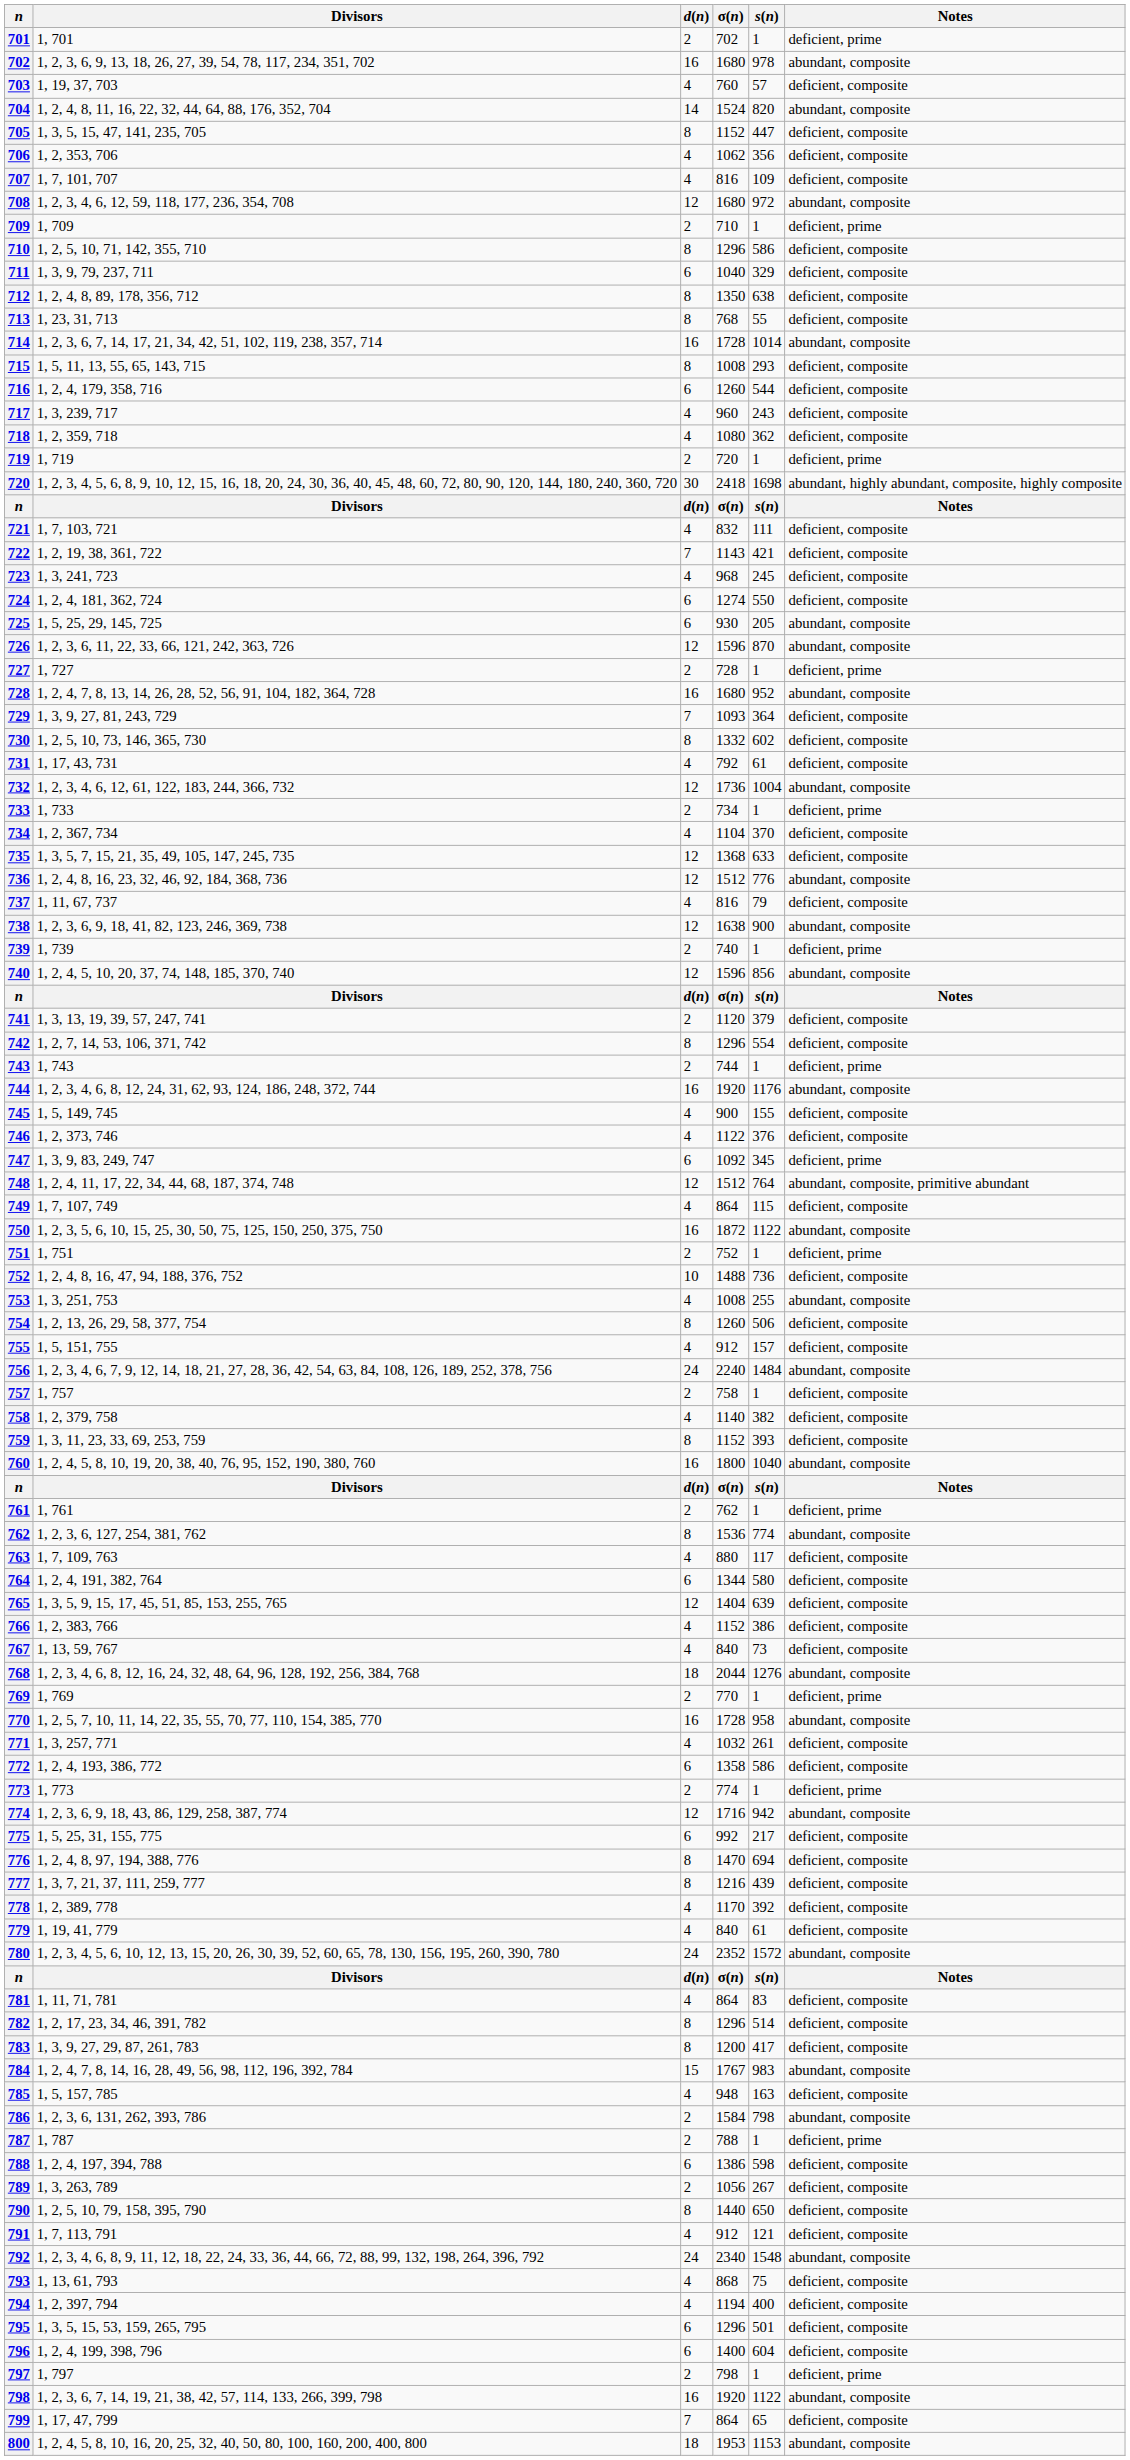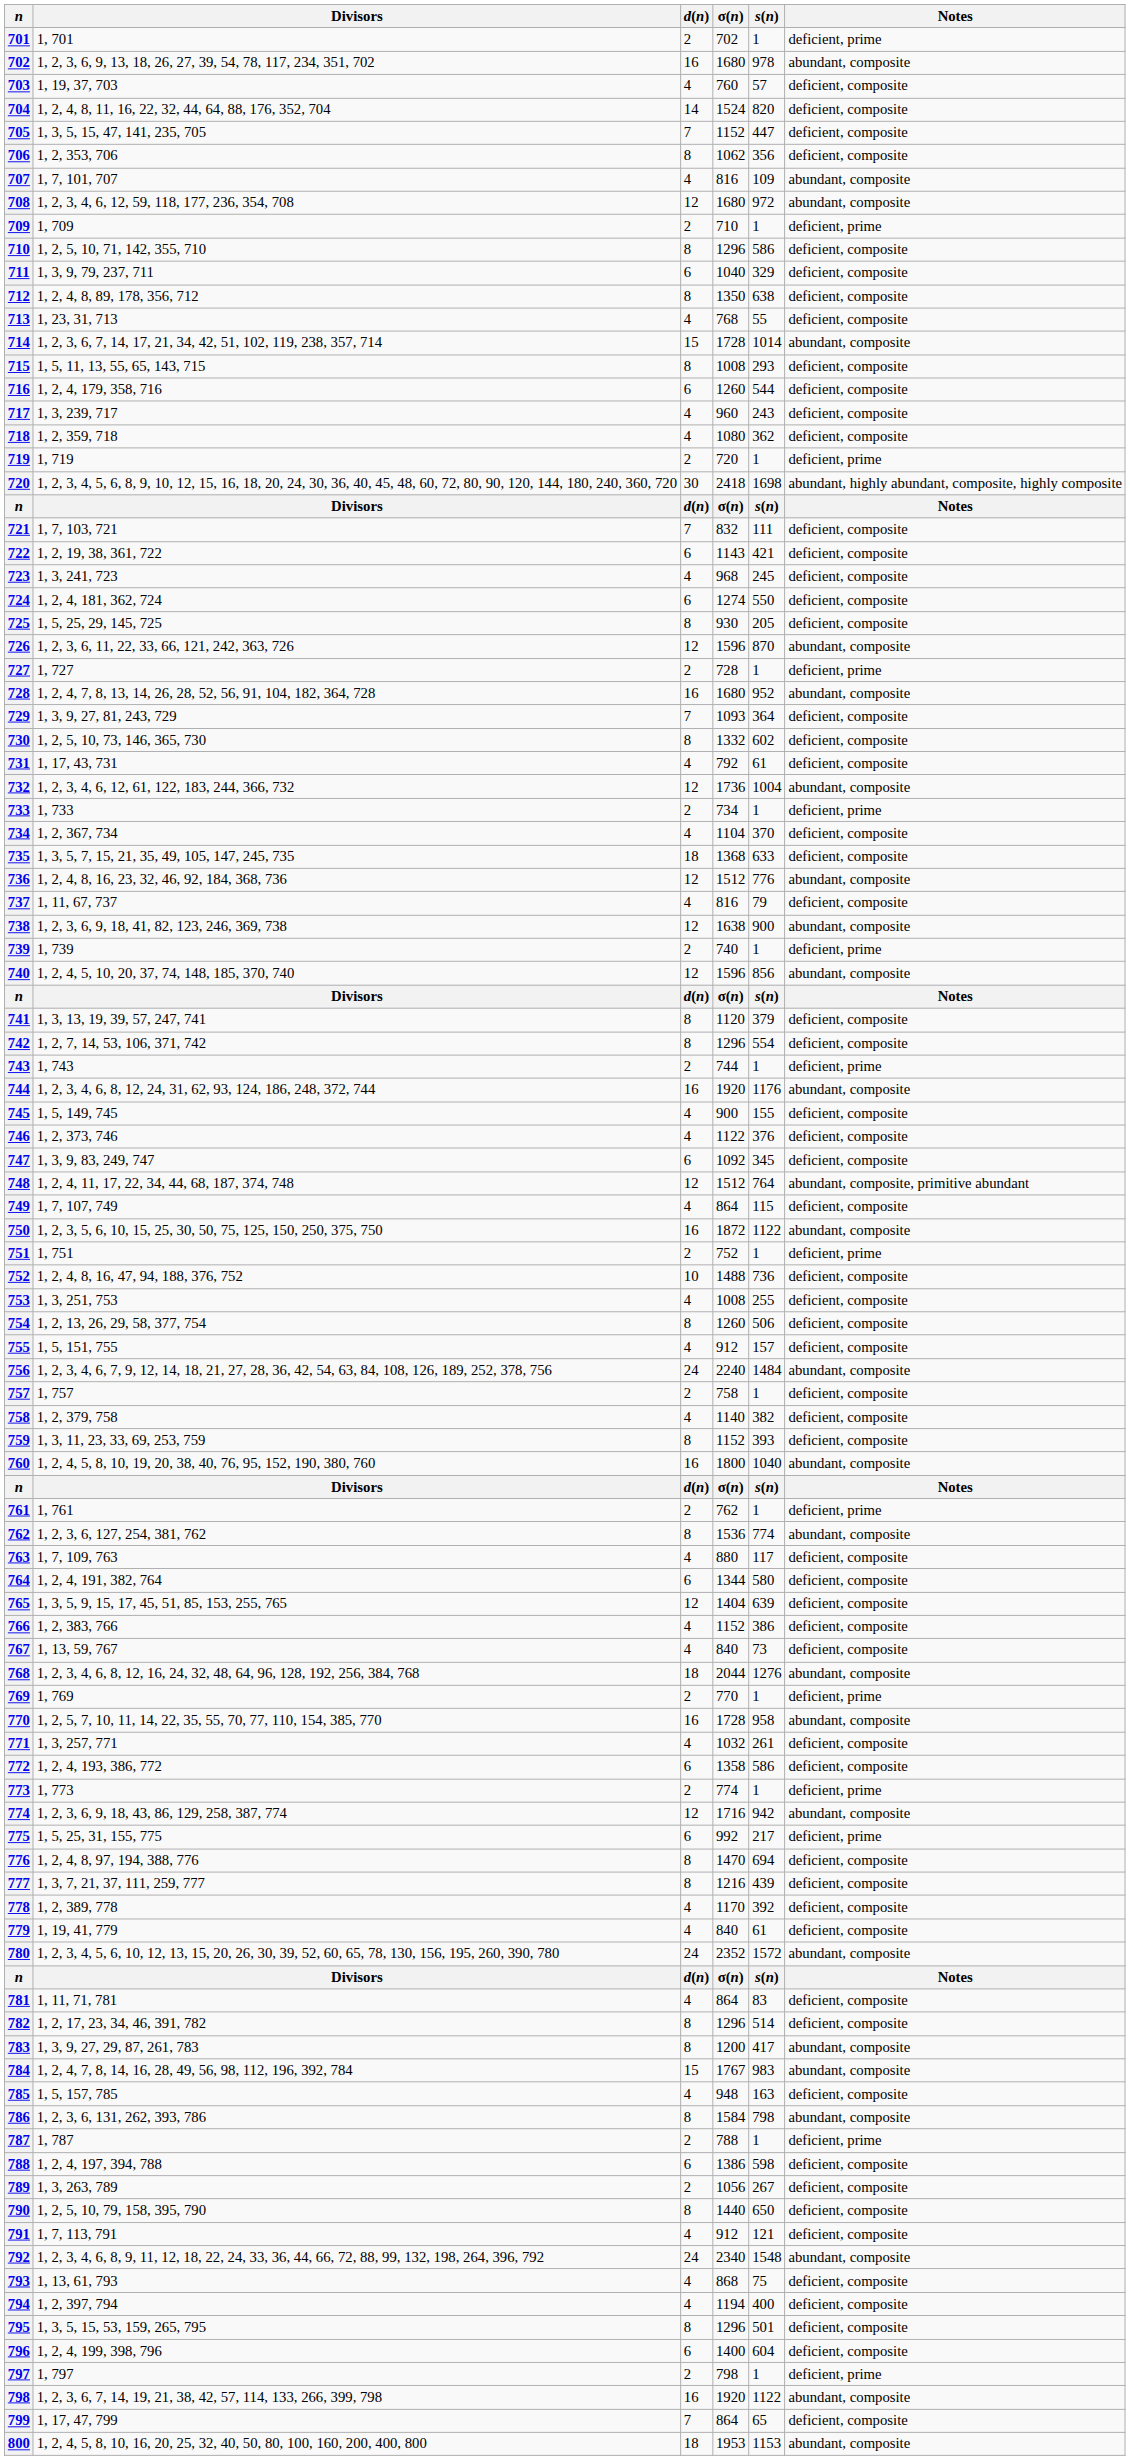704 | Notes: abundant, composite -> deficient, composite
705 | d(n): 8 -> 7
706 | d(n): 4 -> 8
707 | Notes: deficient, composite -> abundant, composite
713 | d(n): 8 -> 4
714 | d(n): 16 -> 15
721 | d(n): 4 -> 7
722 | d(n): 7 -> 6
725 | d(n): 6 -> 8
725 | Notes: abundant, composite -> deficient, composite
735 | d(n): 12 -> 18
741 | d(n): 2 -> 8
747 | Notes: deficient, prime -> deficient, composite
753 | Notes: abundant, composite -> deficient, composite
775 | Notes: deficient, composite -> deficient, prime
783 | Notes: deficient, composite -> abundant, composite
786 | d(n): 2 -> 8
795 | d(n): 6 -> 8
